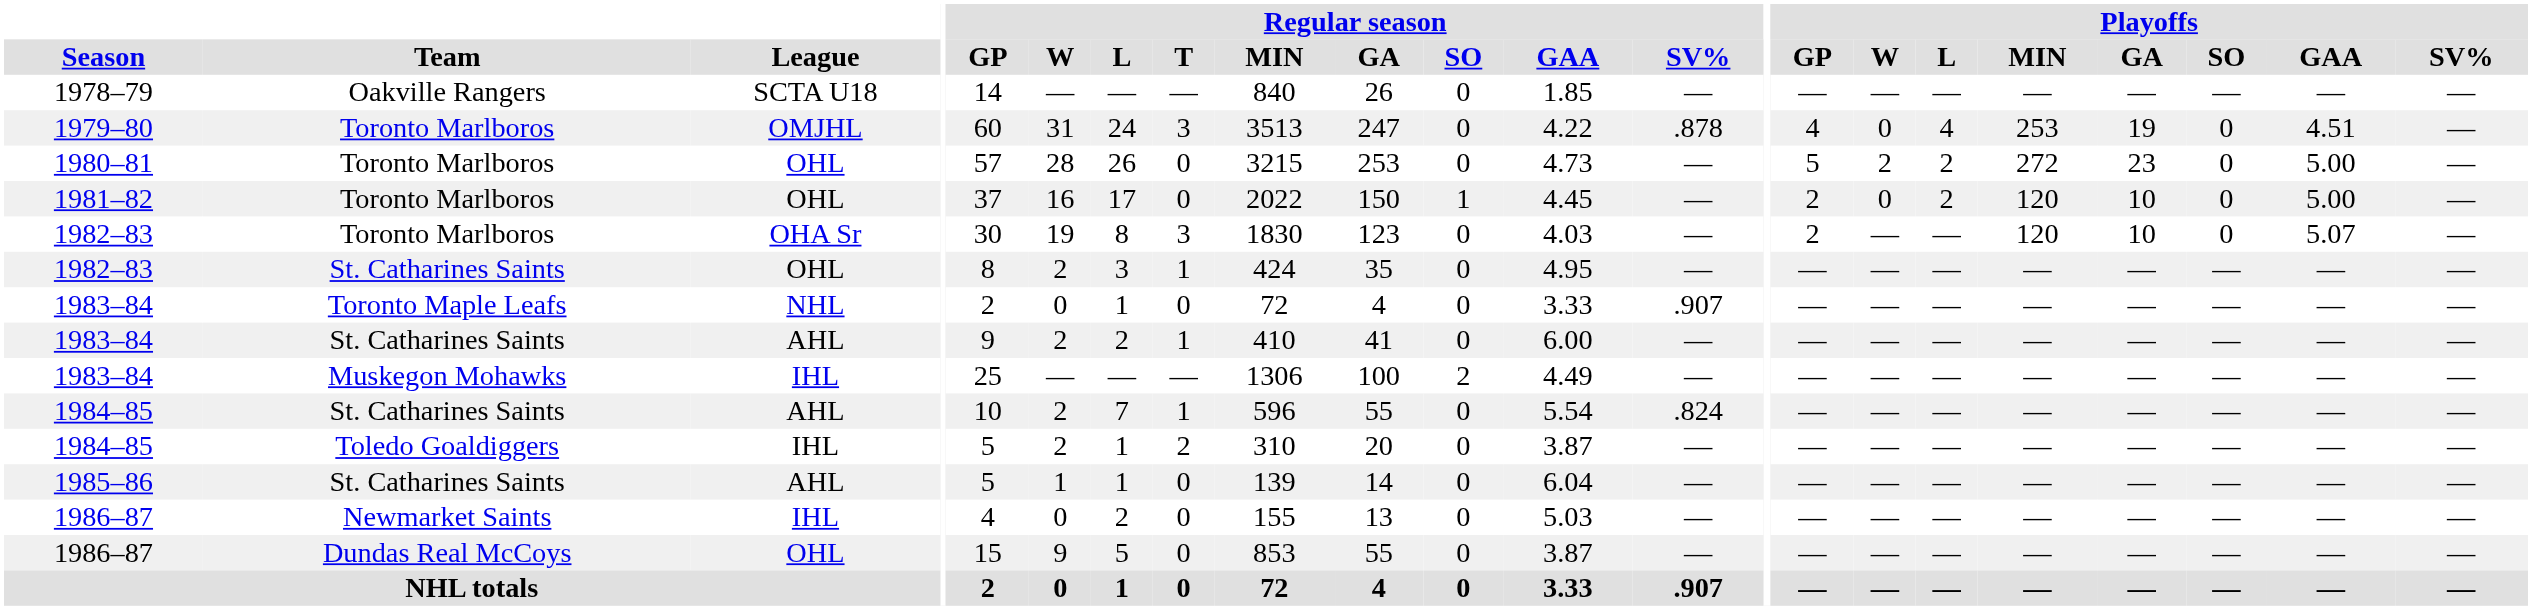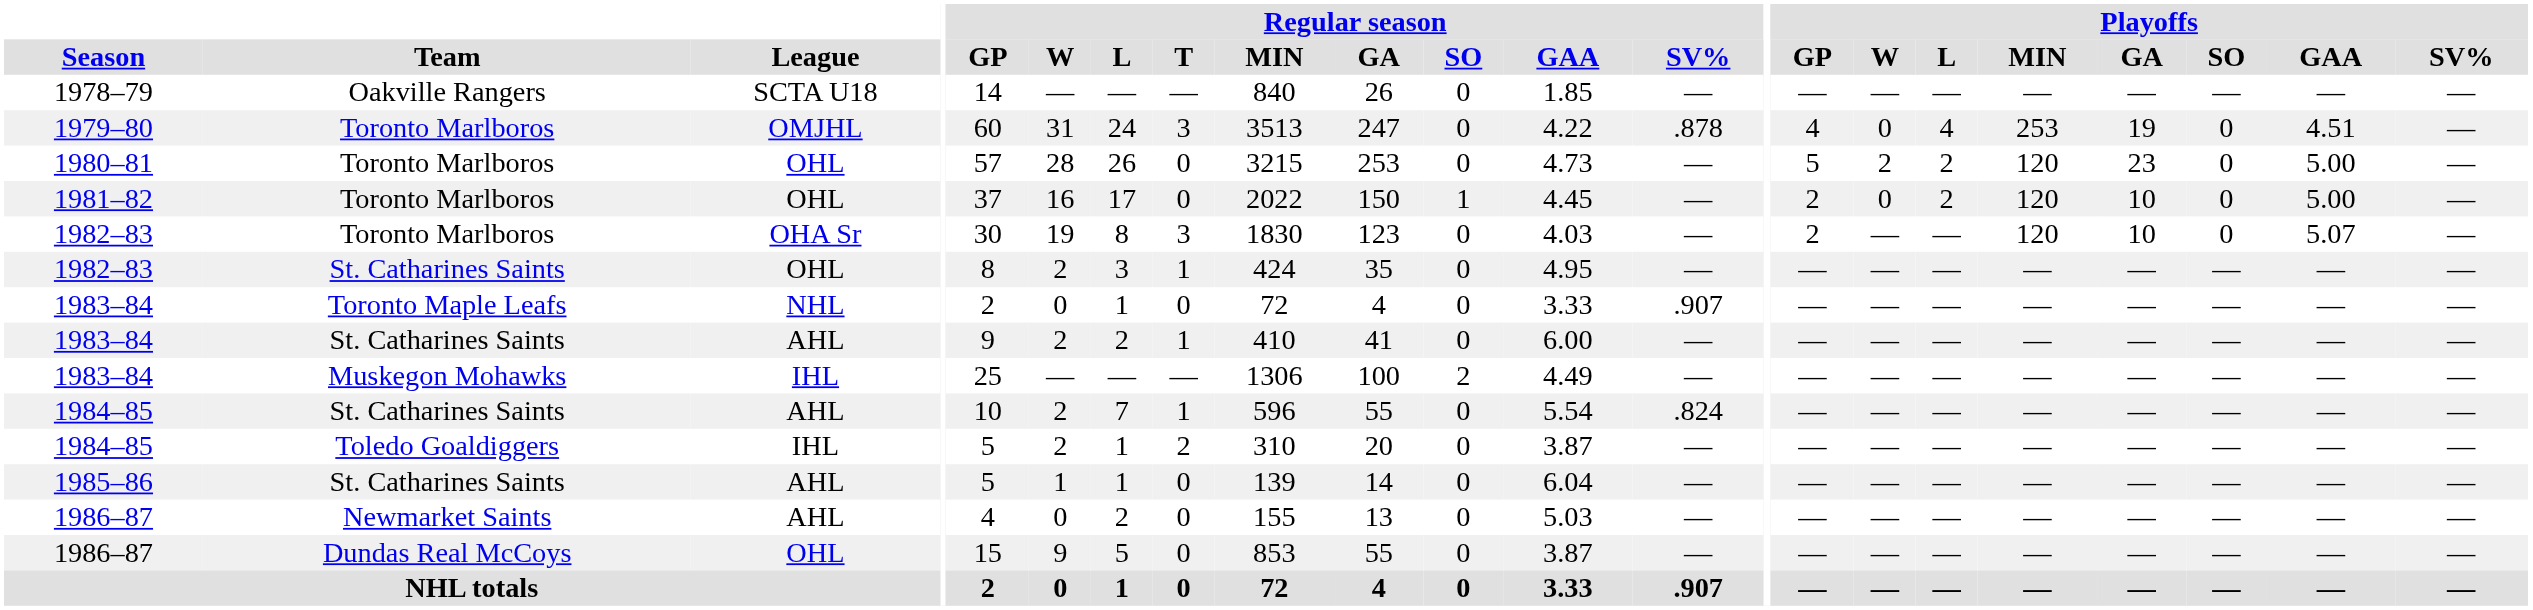1980–81 | Playoffs / MIN: 272 -> 120
1986–87 / Newmarket Saints | League: IHL -> AHL
